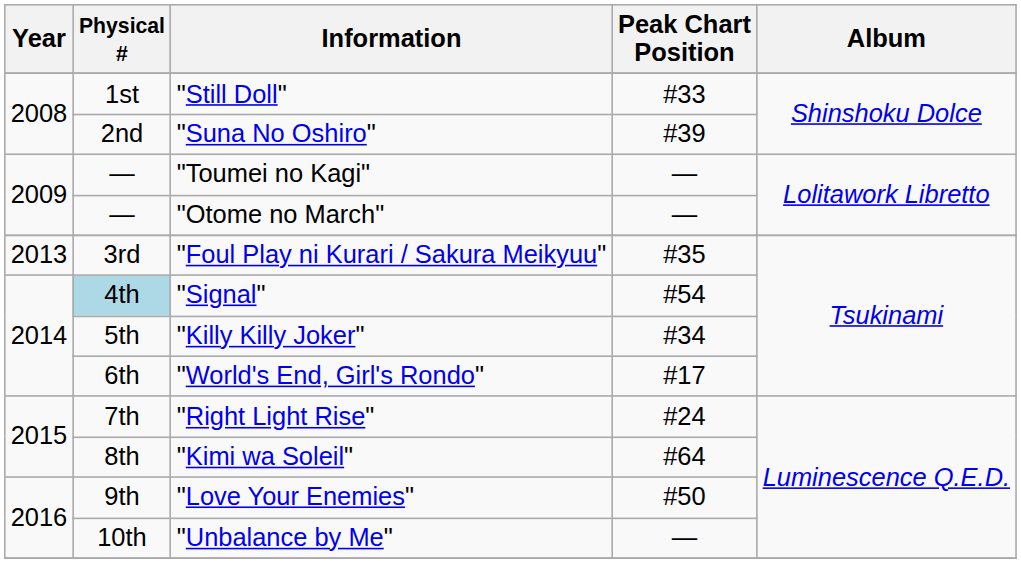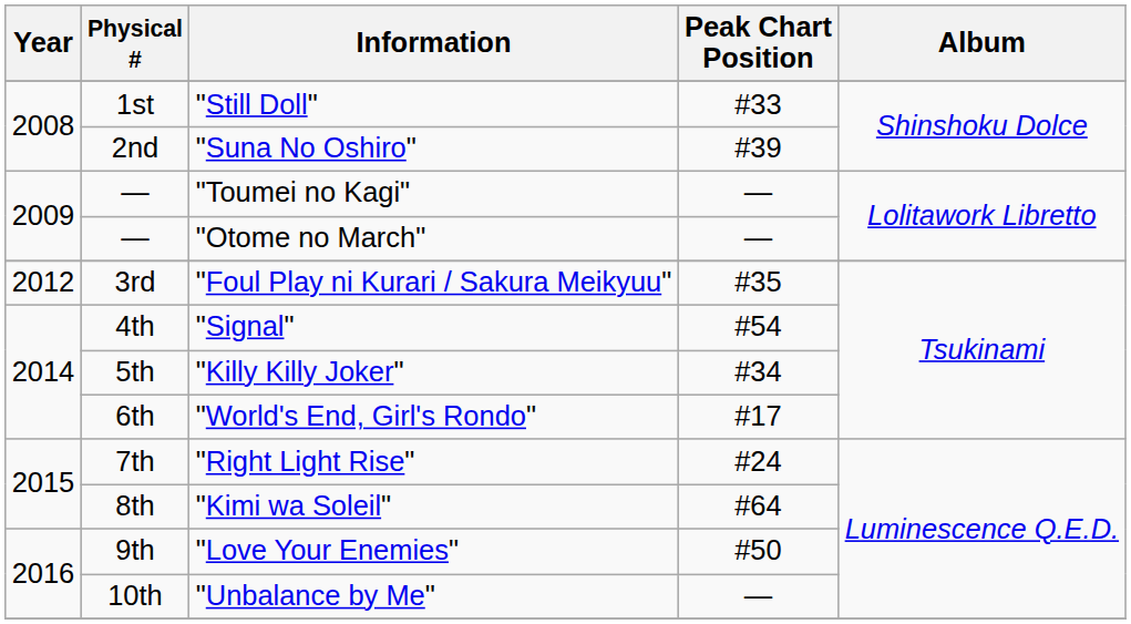"Foul Play ni Kurari / Sakura Meikyuu" | Year: 2013 -> 2012
"Signal" | Physical #: lightblue background -> no background
